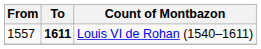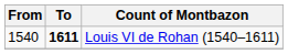Louis VI de Rohan (1540–1611) | From: 1557 -> 1540
